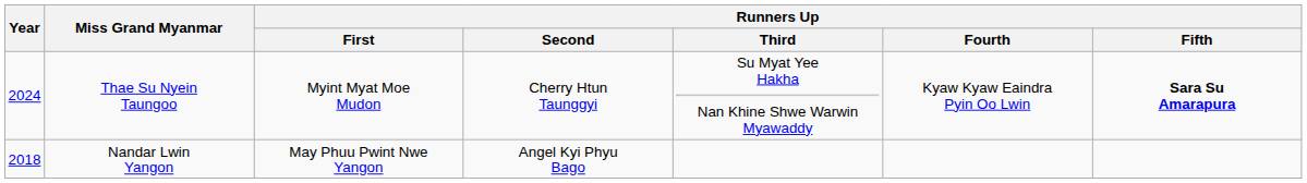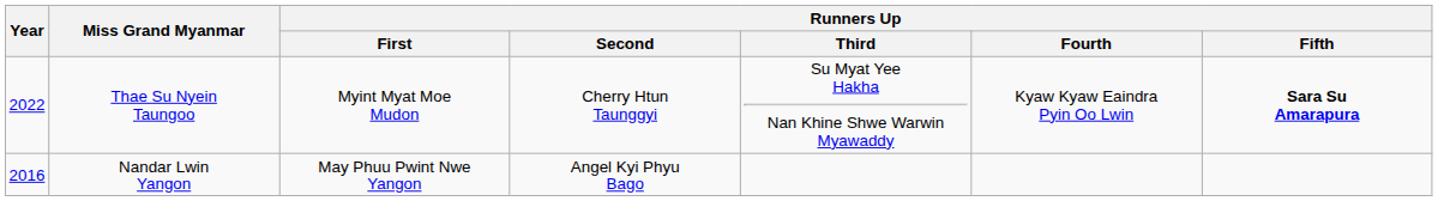Thae Su Nyein Taungoo | Year: 2024 -> 2022
Nandar Lwin Yangon | Year: 2018 -> 2016
